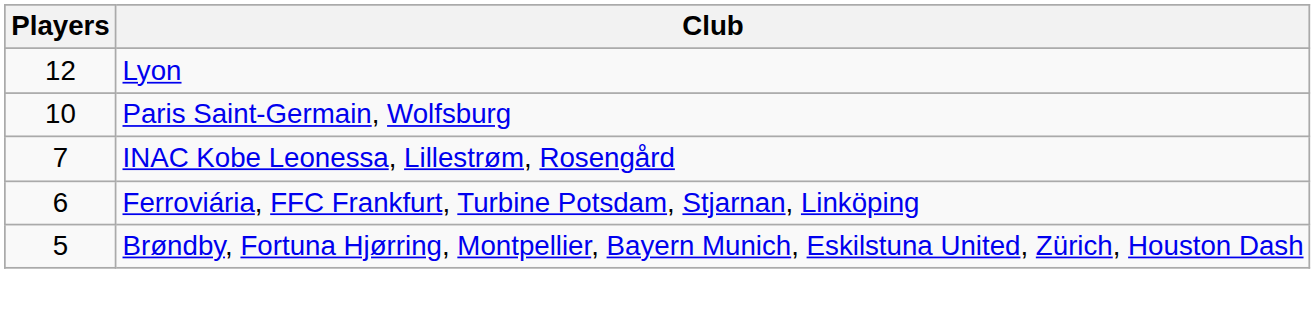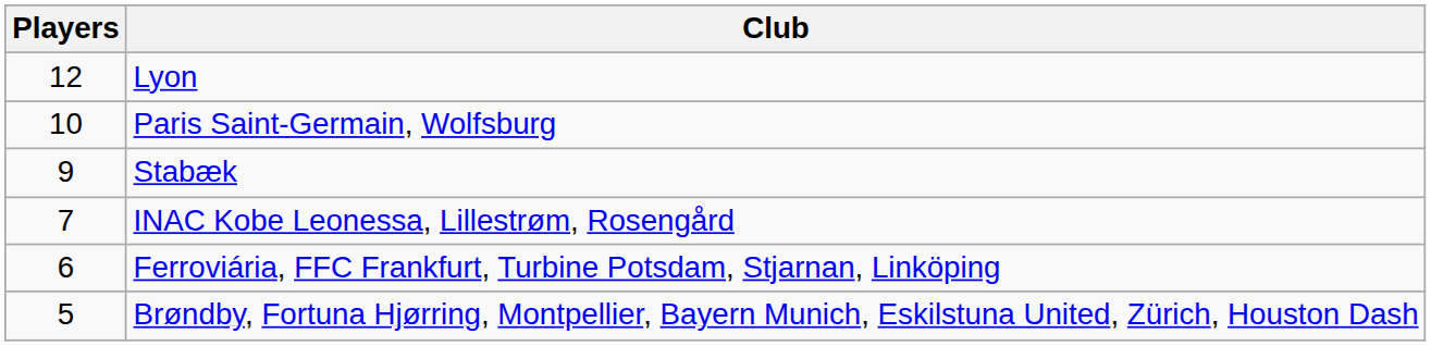+ row: 9 | Stabæk
